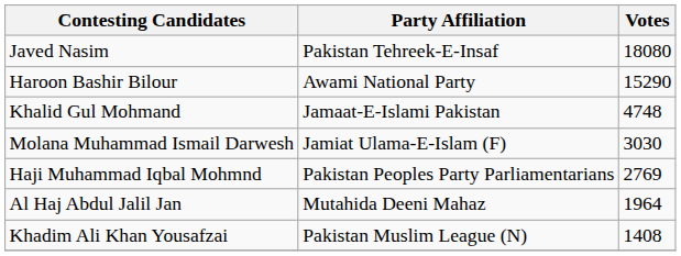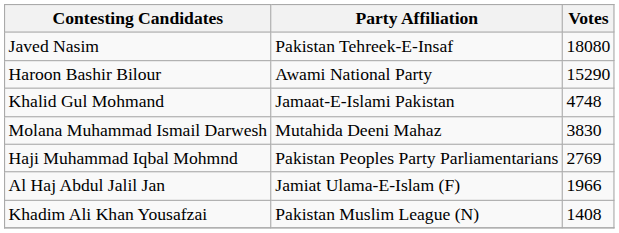Molana Muhammad Ismail Darwesh | Party Affiliation: Jamiat Ulama-E-Islam (F) -> Mutahida Deeni Mahaz
Molana Muhammad Ismail Darwesh | Votes: 3030 -> 3830
Al Haj Abdul Jalil Jan | Party Affiliation: Mutahida Deeni Mahaz -> Jamiat Ulama-E-Islam (F)
Al Haj Abdul Jalil Jan | Votes: 1964 -> 1966
